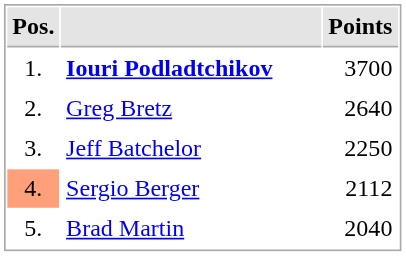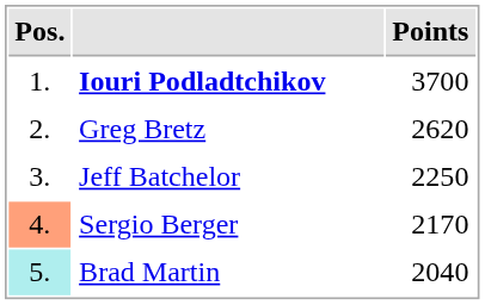Greg Bretz | Points: 2640 -> 2620
Sergio Berger | Points: 2112 -> 2170
Brad Martin | Pos.: no background -> paleturquoise background
